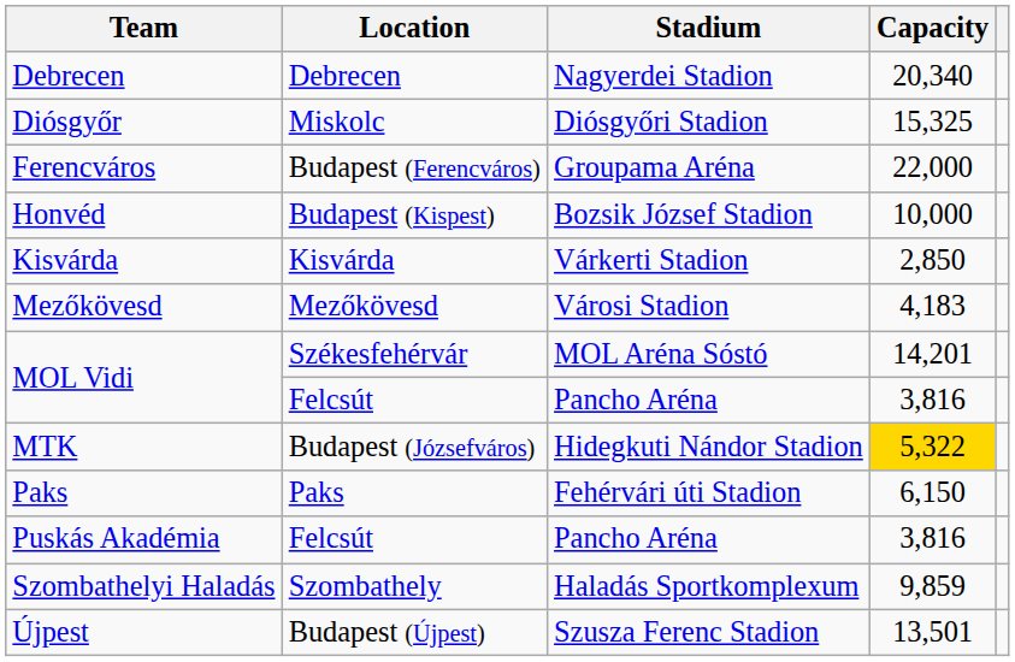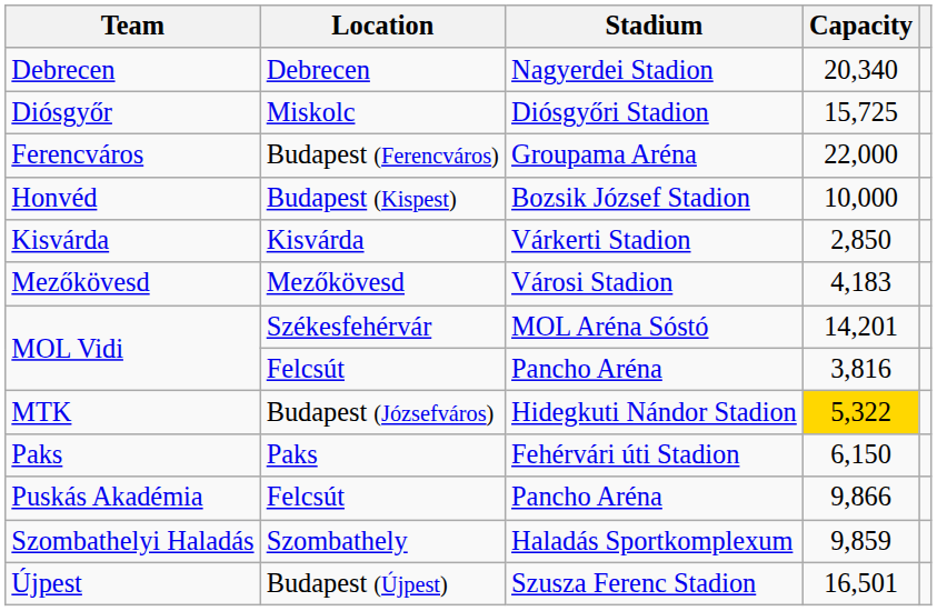Diósgyőr | Capacity: 15,325 -> 15,725
Puskás Akadémia | Capacity: 3,816 -> 9,866
Újpest | Capacity: 13,501 -> 16,501
